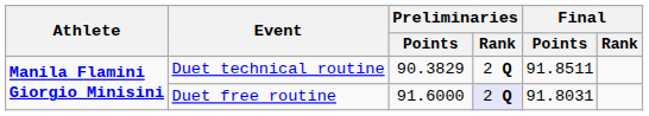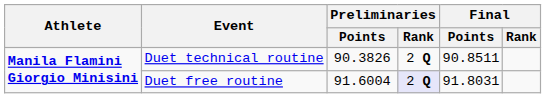Duet technical routine | Preliminaries / Points: 90.3829 -> 90.3826
Duet technical routine | Final / Points: 91.8511 -> 90.8511
Duet free routine | Preliminaries / Points: 91.6000 -> 91.6004
